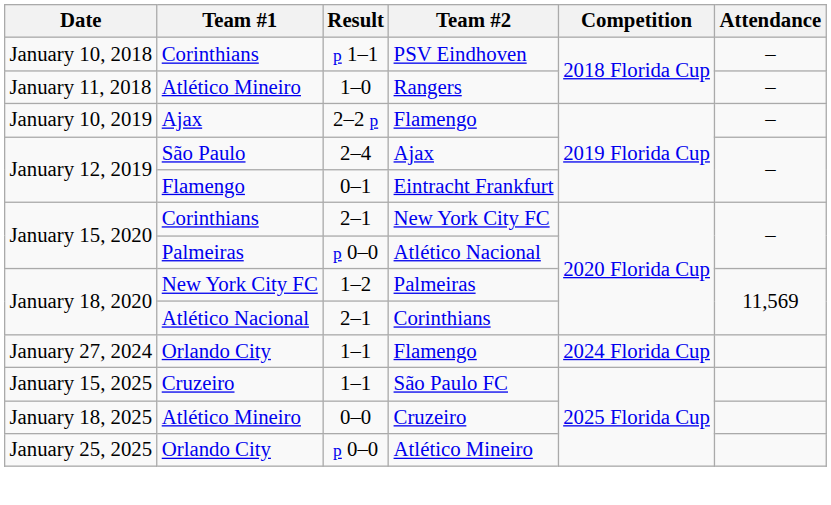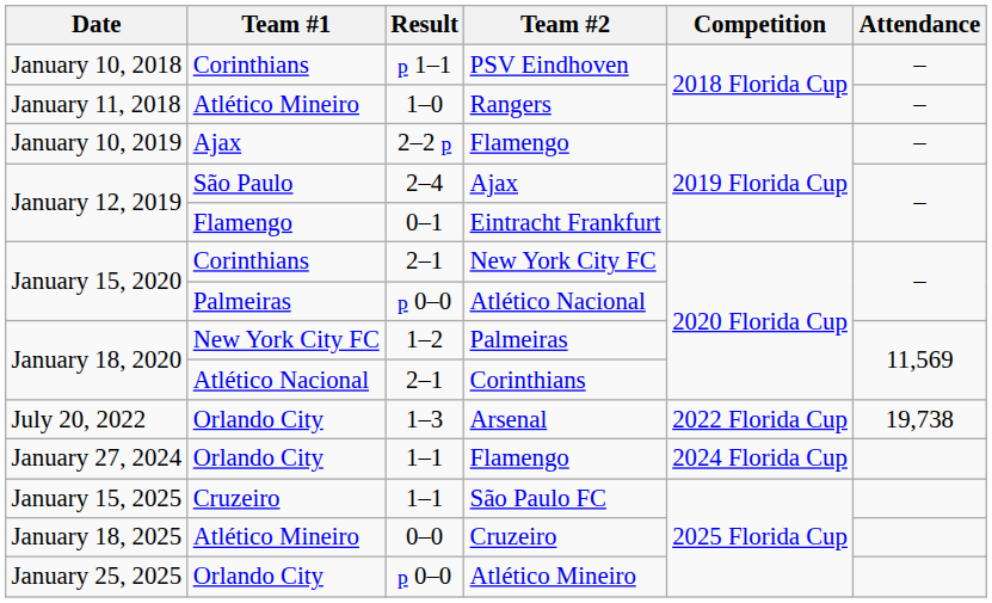+ row: July 20, 2022 | Orlando City | 1–3 | Arsenal | 2022 Florida Cup | 19,738
